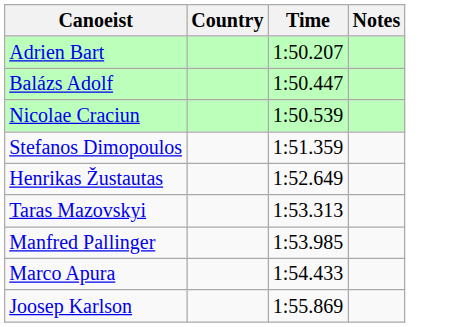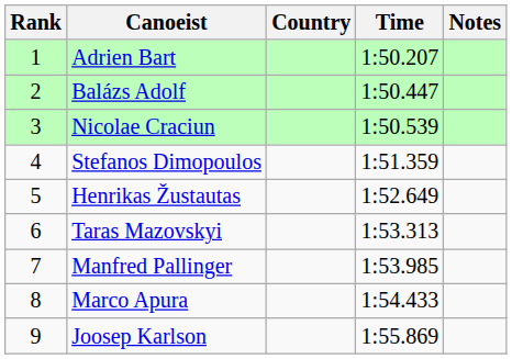+ column: Rank | 1 | 2 | 3 | 4 | 5 | 6 | 7 | 8 | 9
